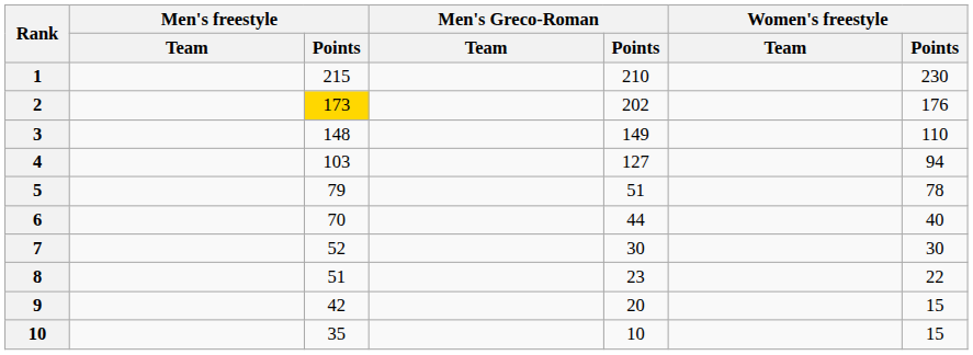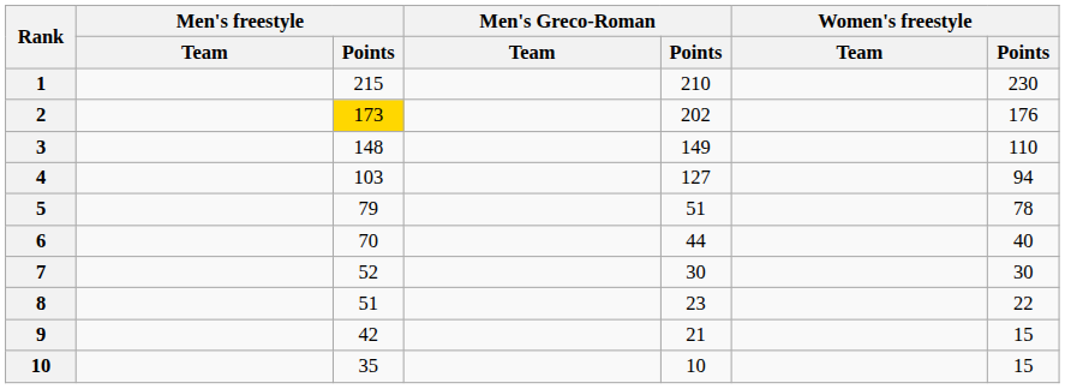9 | Men's Greco-Roman / Points: 20 -> 21
